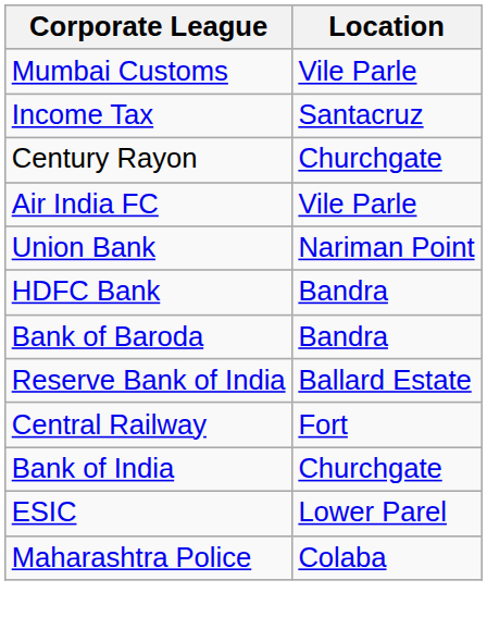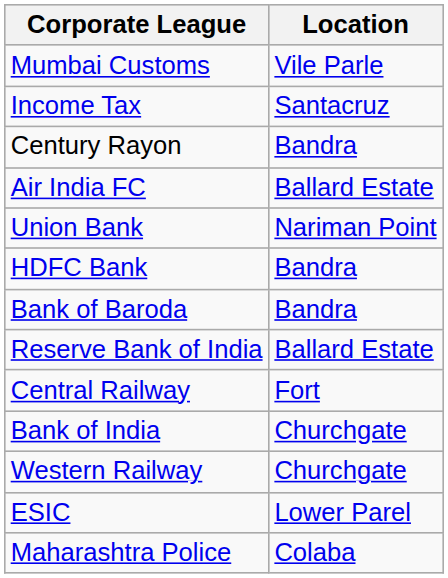Century Rayon | Location: Churchgate -> Bandra
Air India FC | Location: Vile Parle -> Ballard Estate
+ row: Western Railway | Churchgate
